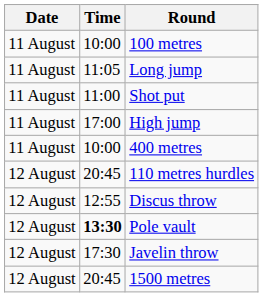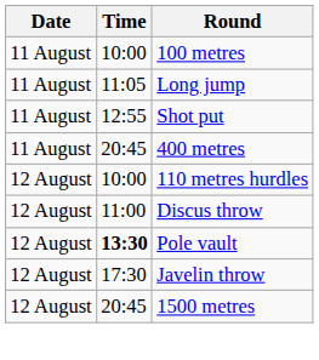Shot put | Time: 11:00 -> 12:55
- row: 11 August | 17:00 | High jump
400 metres | Time: 10:00 -> 20:45
110 metres hurdles | Time: 20:45 -> 10:00
Discus throw | Time: 12:55 -> 11:00
